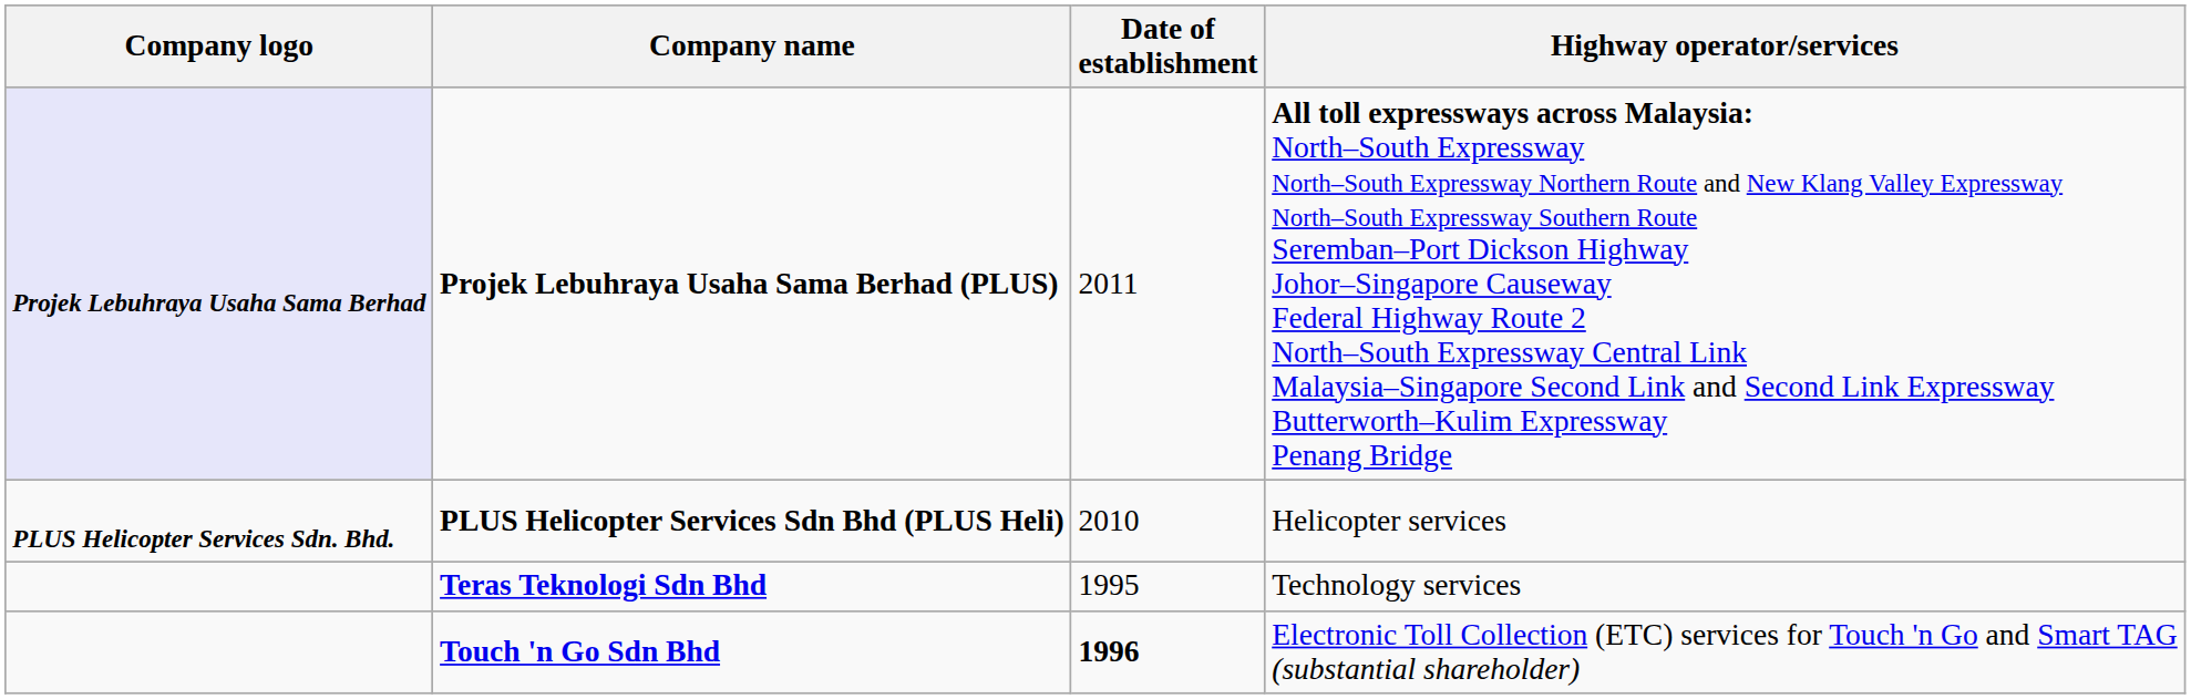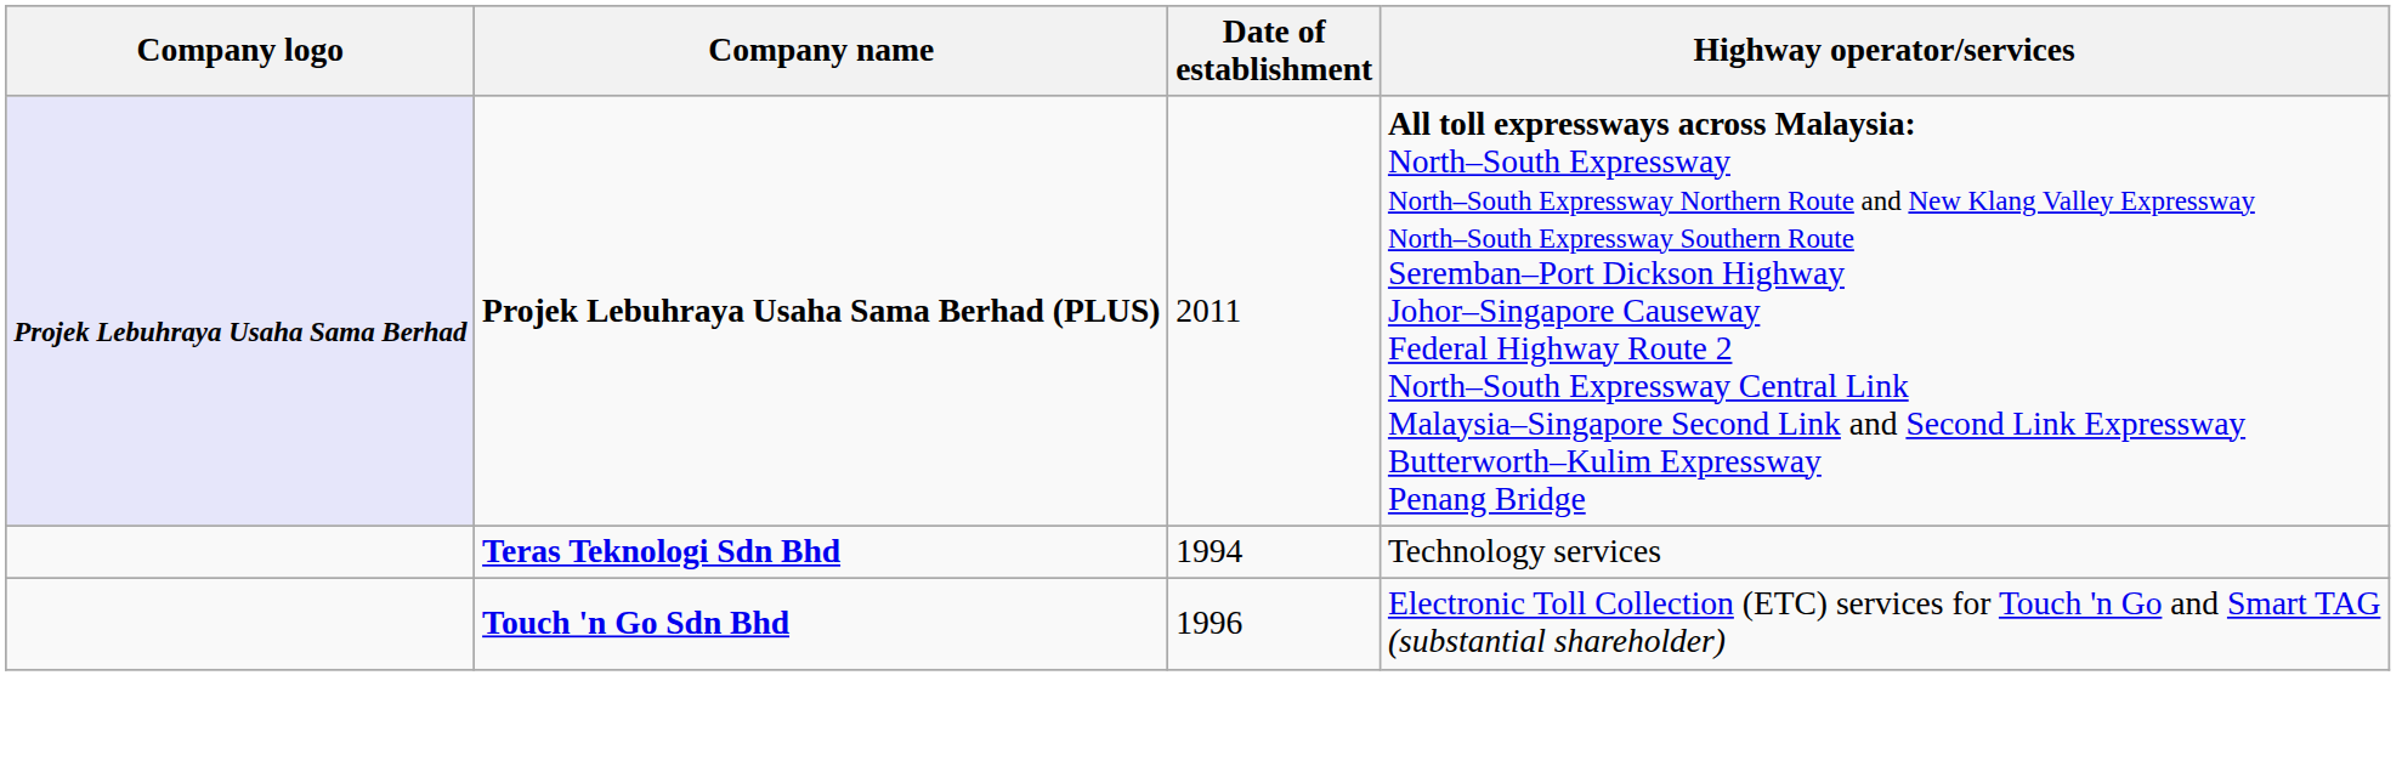- row: PLUS Helicopter Services Sdn. Bhd. | PLUS Helicopter Services Sdn Bhd (PLUS Heli) | 2010 | Helicopter services
Teras Teknologi Sdn Bhd | Date of establishment: 1995 -> 1994
Touch 'n Go Sdn Bhd | Date of establishment: bold -> normal
